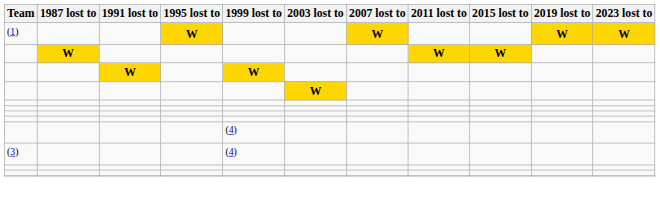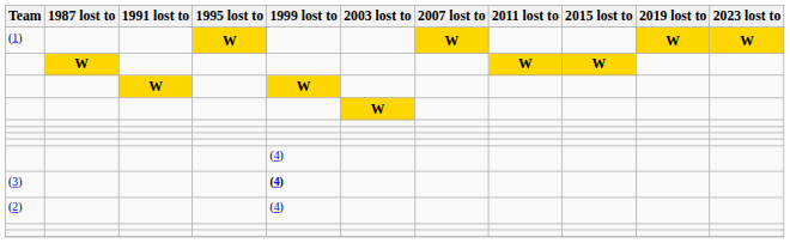(3) | 1999 lost to: normal -> bold
+ row: (2) | (4)
